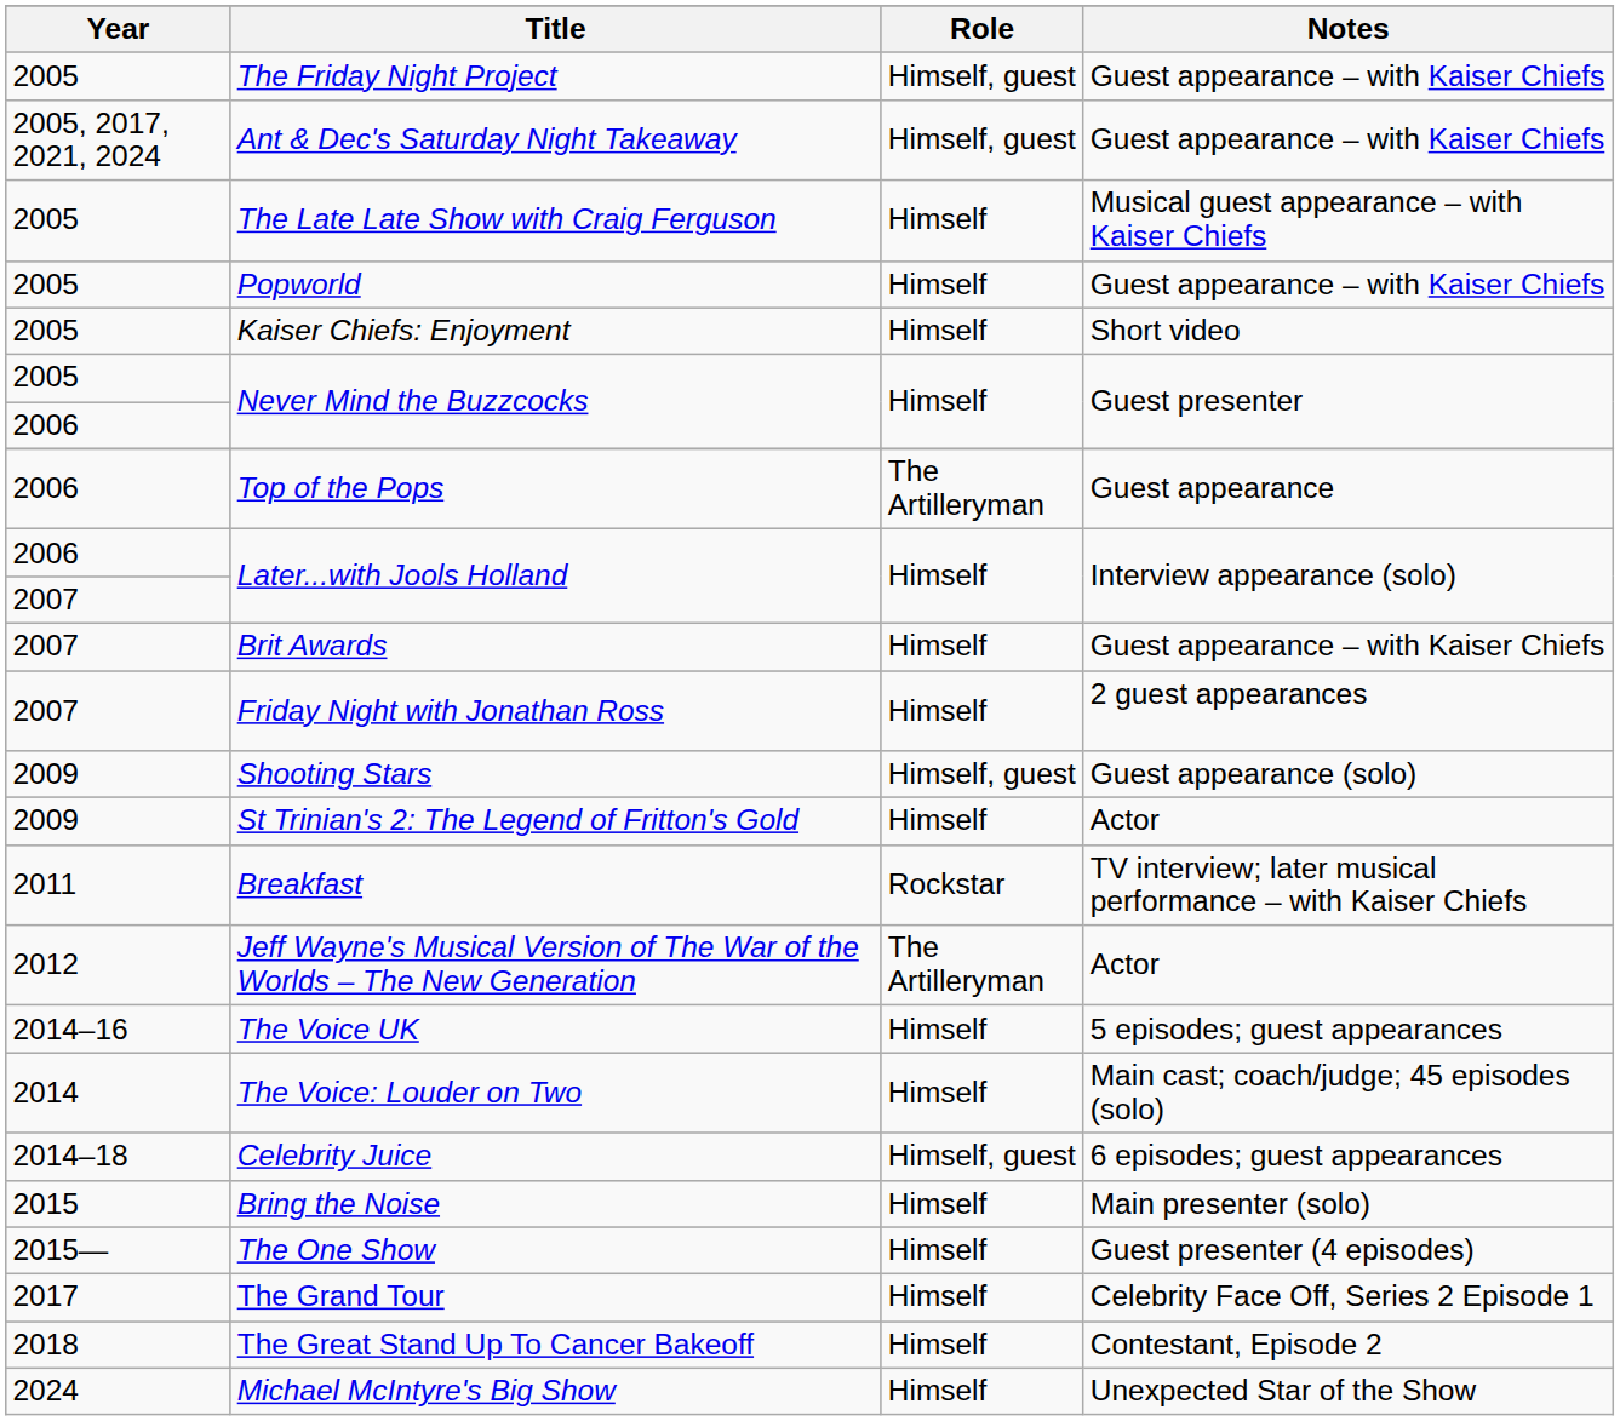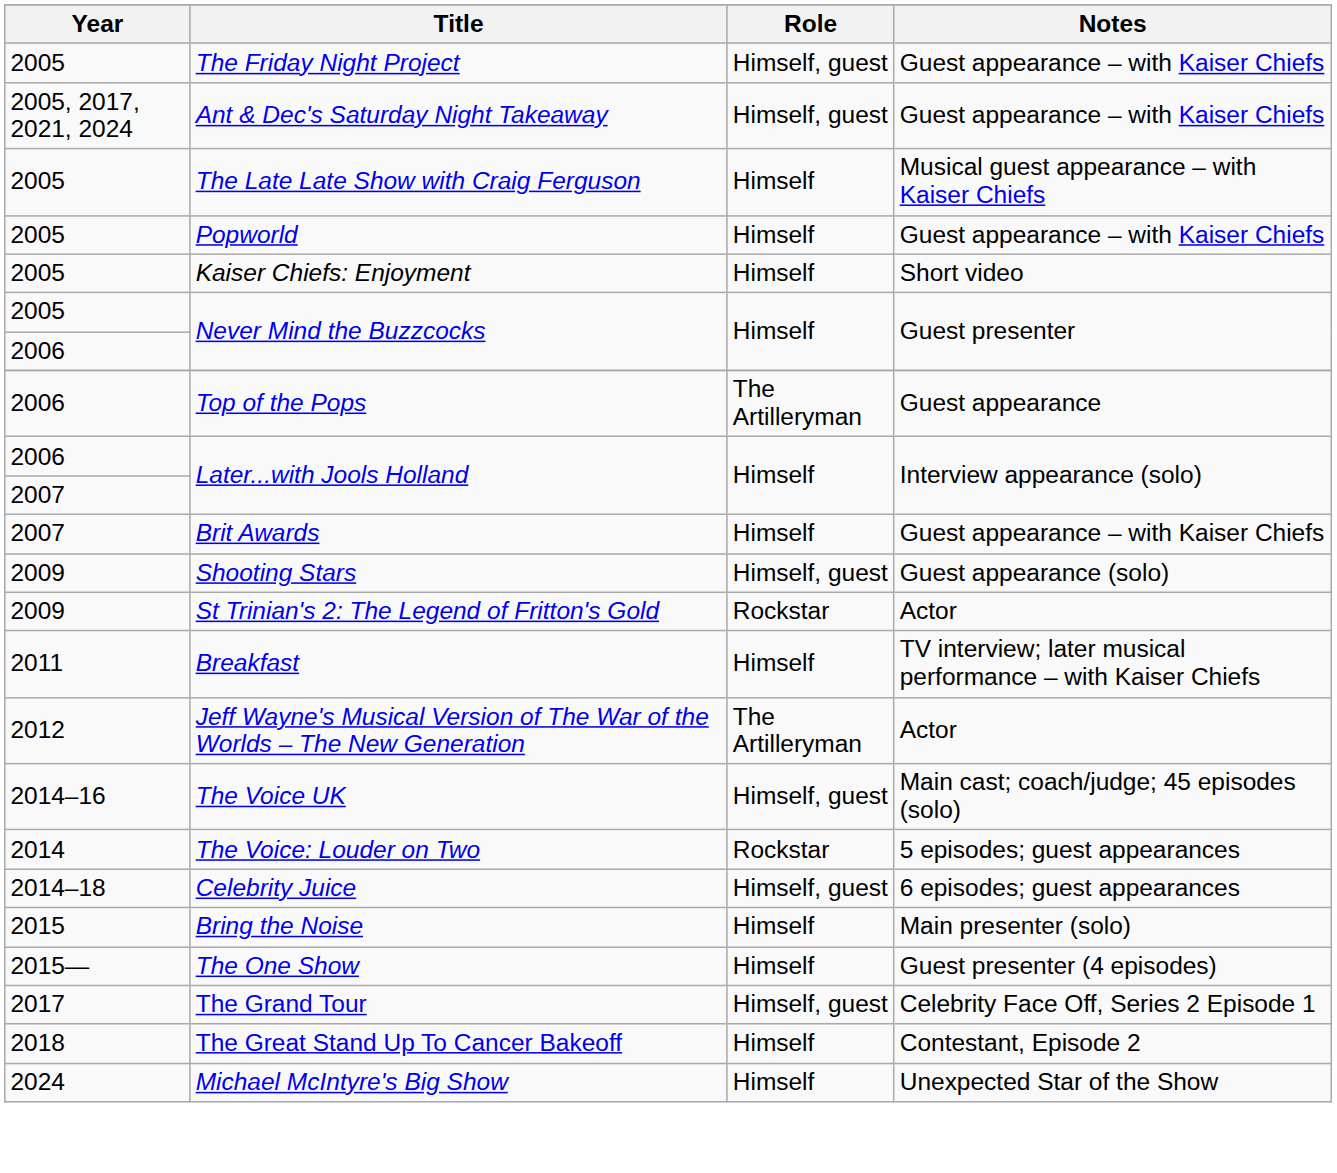- row: 2007 | Friday Night with Jonathan Ross | Himself | 2 guest appearances
St Trinian's 2: The Legend of Fritton's Gold | Role: Himself -> Rockstar
Breakfast | Role: Rockstar -> Himself
The Voice UK | Role: Himself -> Himself, guest
The Voice UK | Notes: 5 episodes; guest appearances -> Main cast; coach/judge; 45 episodes (solo)
The Voice: Louder on Two | Role: Himself -> Rockstar
The Voice: Louder on Two | Notes: Main cast; coach/judge; 45 episodes (solo) -> 5 episodes; guest appearances
The Grand Tour | Role: Himself -> Himself, guest
